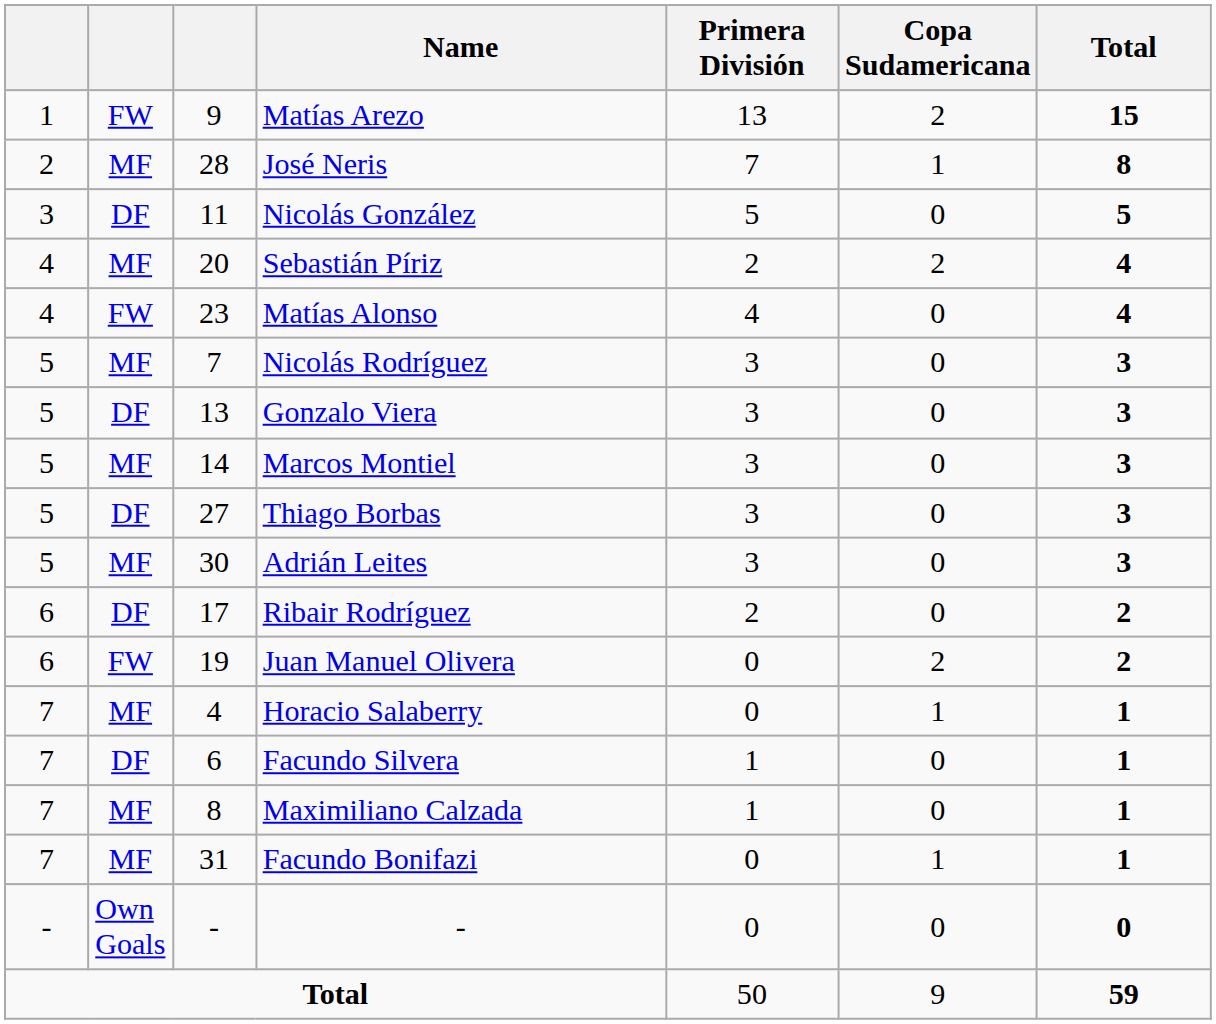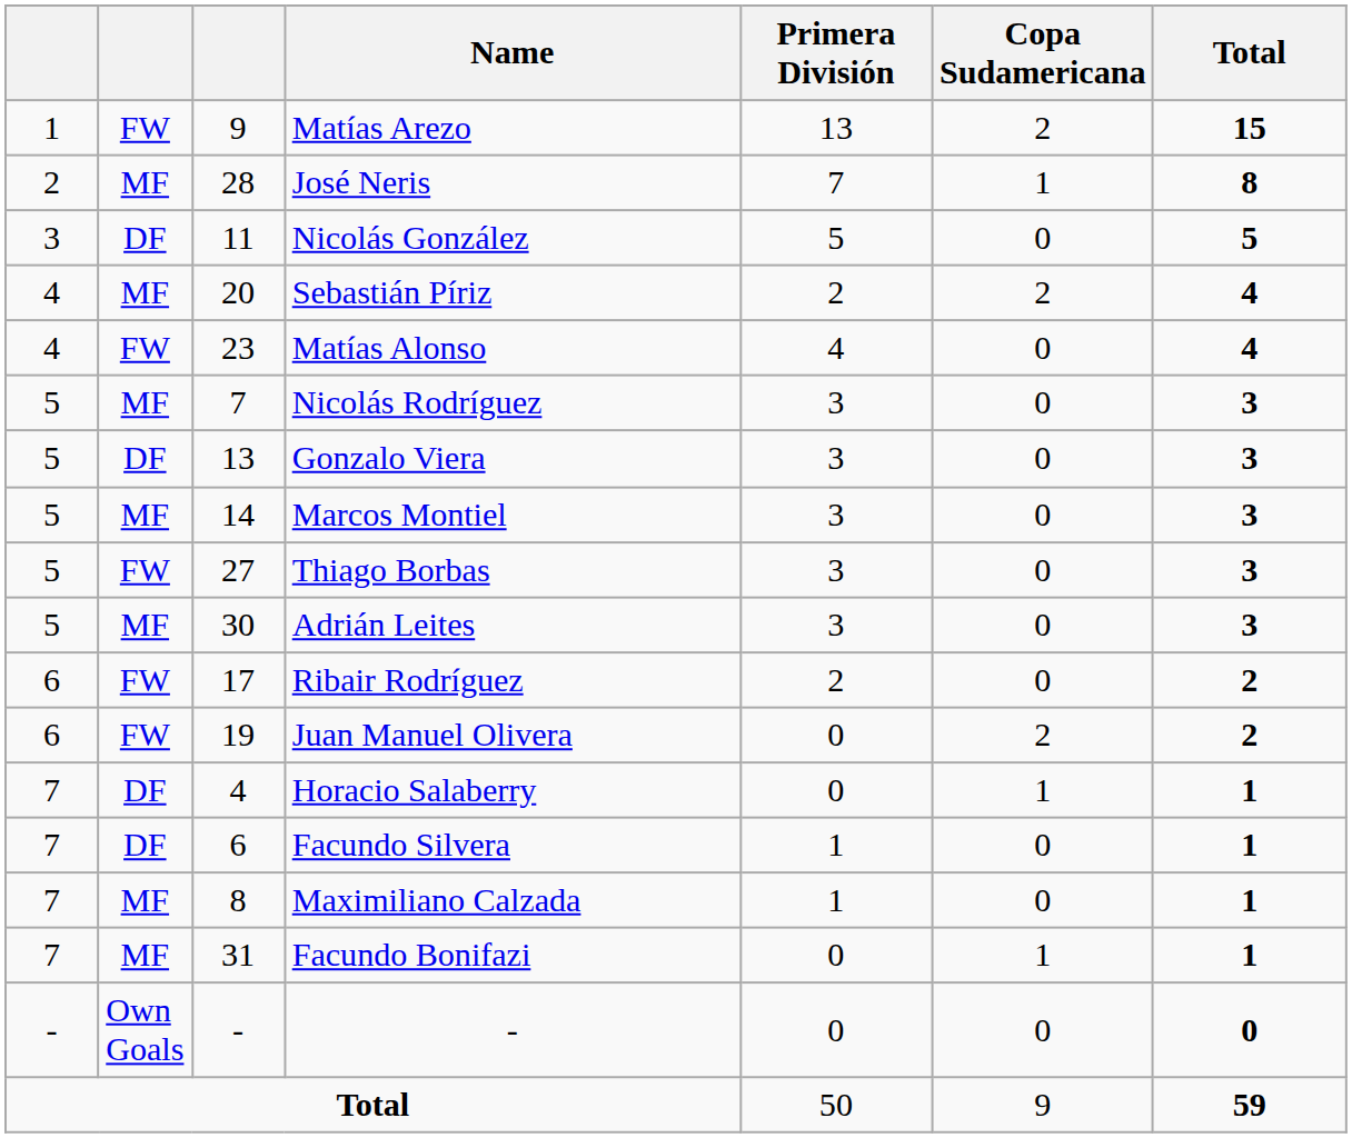Thiago Borbas | column 2: DF -> FW
Ribair Rodríguez | column 2: DF -> FW
Horacio Salaberry | column 2: MF -> DF
